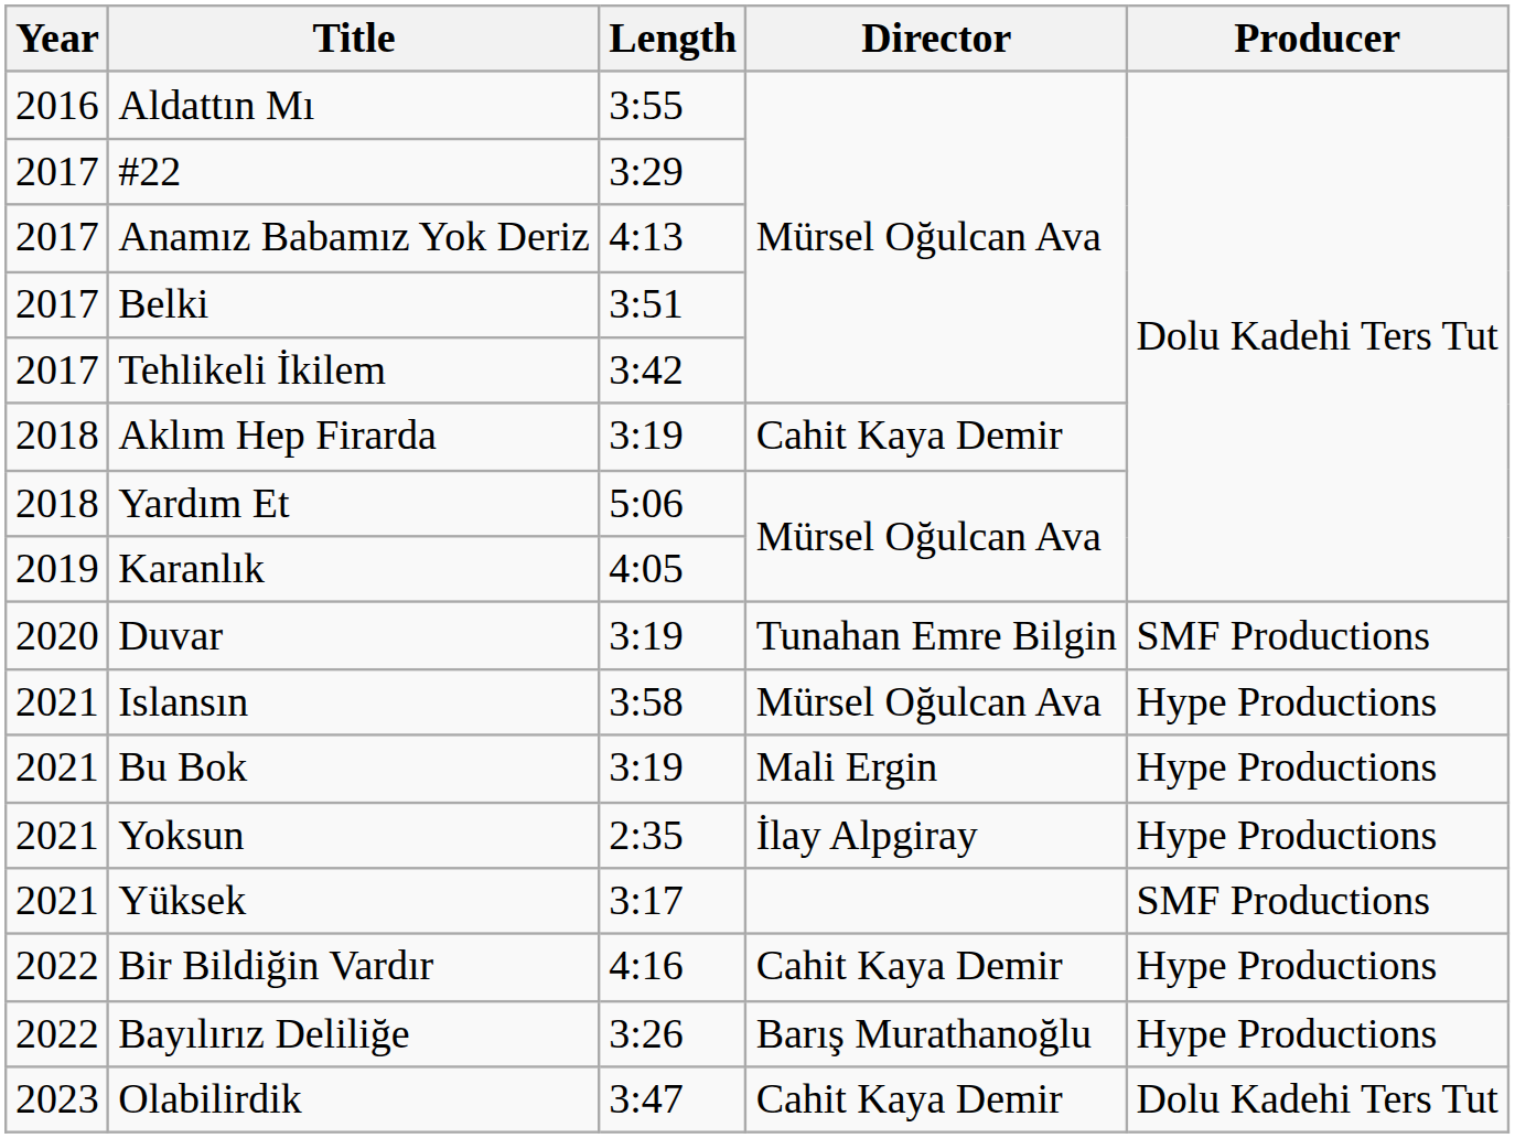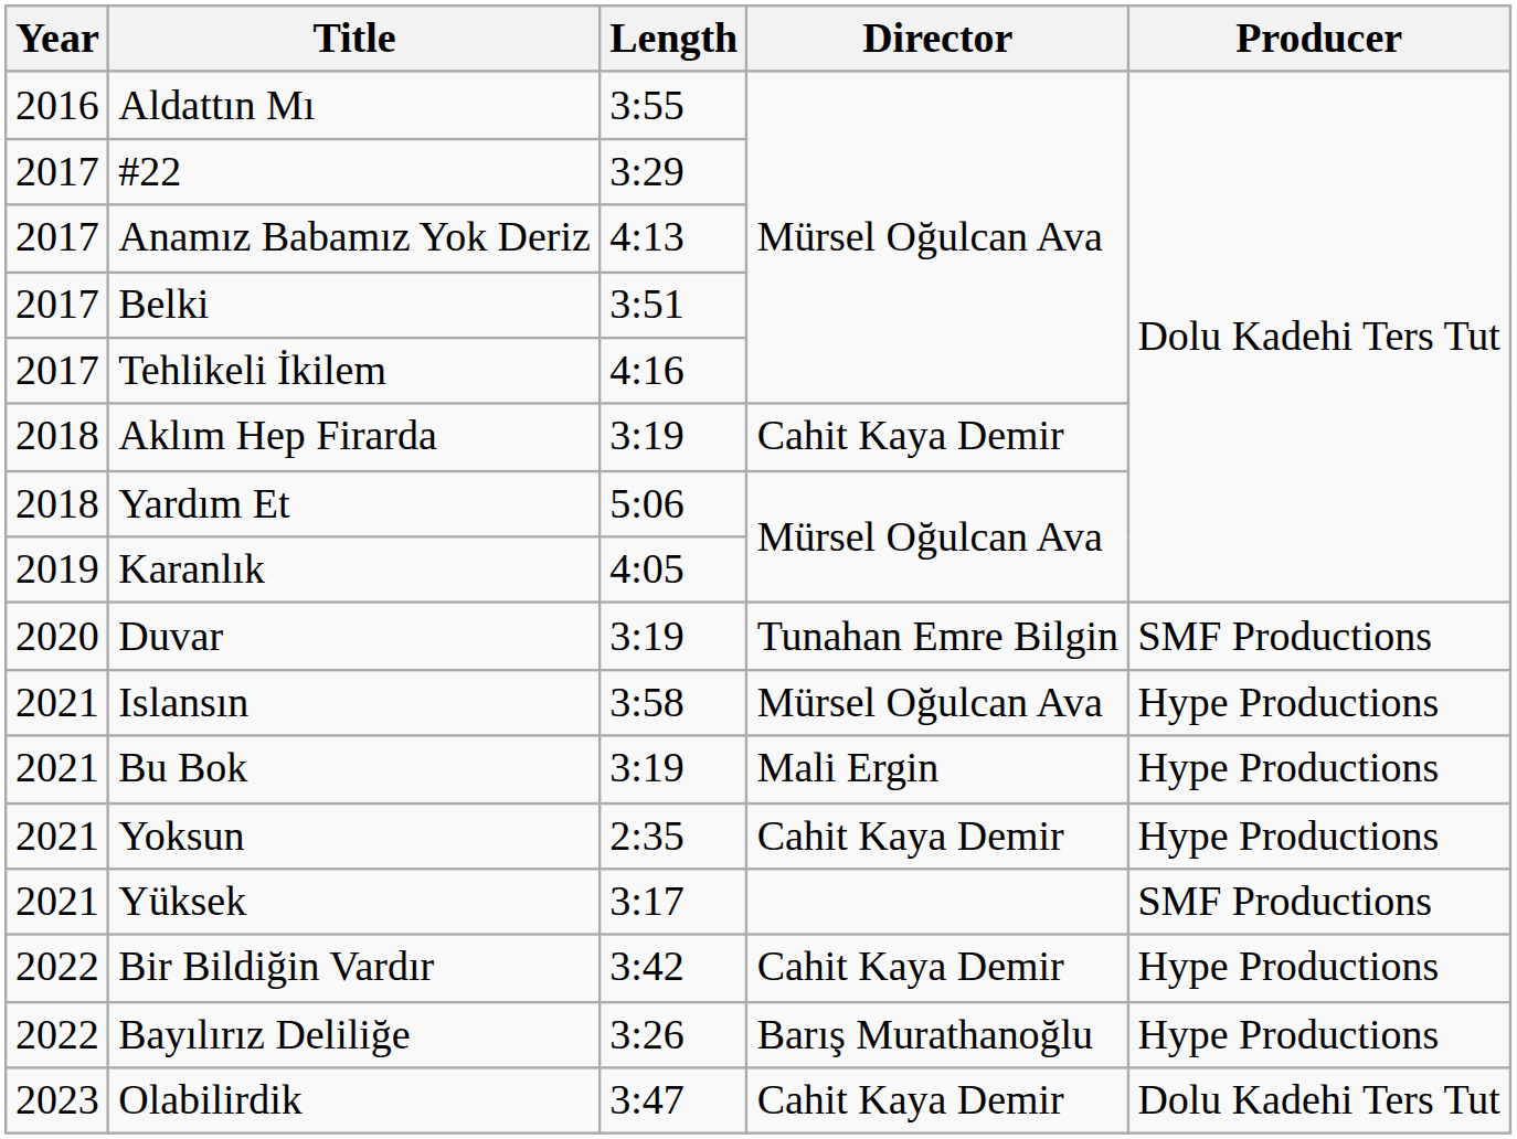Tehlikeli İkilem | Length: 3:42 -> 4:16
Yoksun | Director: İlay Alpgiray -> Cahit Kaya Demir
Bir Bildiğin Vardır | Length: 4:16 -> 3:42
